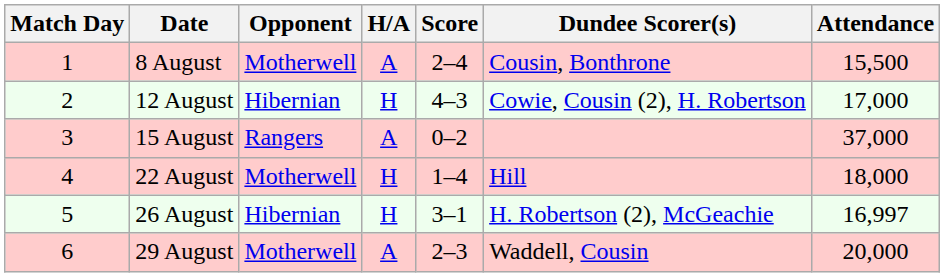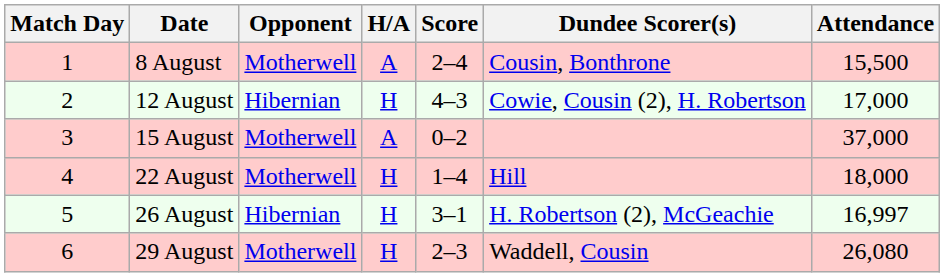15 August | Opponent: Rangers -> Motherwell
29 August | H/A: A -> H
29 August | Attendance: 20,000 -> 26,080
